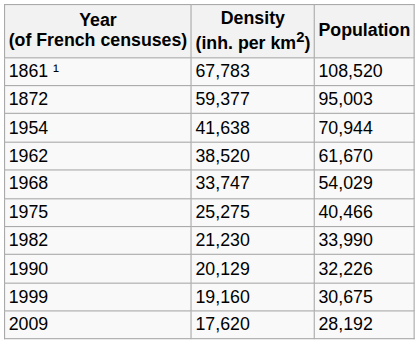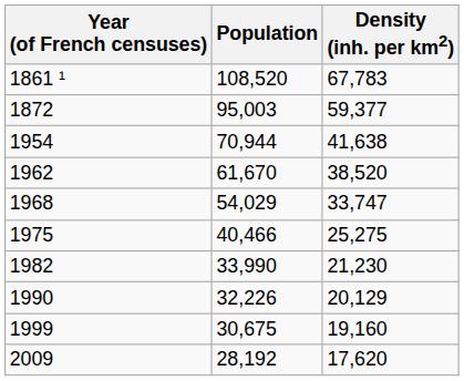columns swapped: Population <-> Density (inh. per km2)
